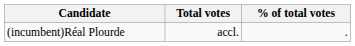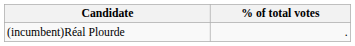- column: Total votes | accl.
